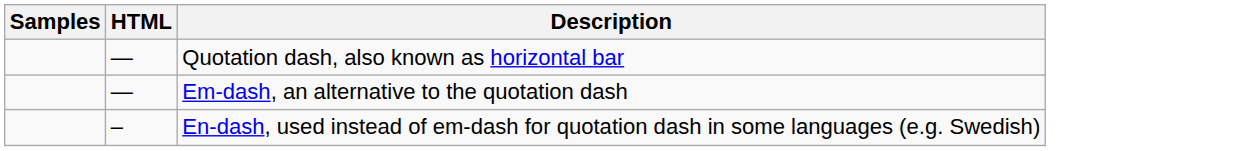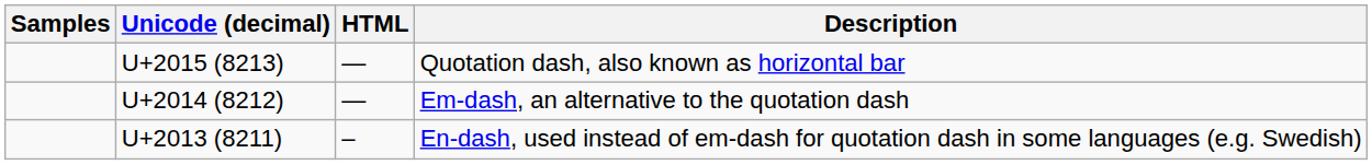+ column: Unicode (decimal) | U+2015 (8213) | U+2014 (8212) | U+2013 (8211)
